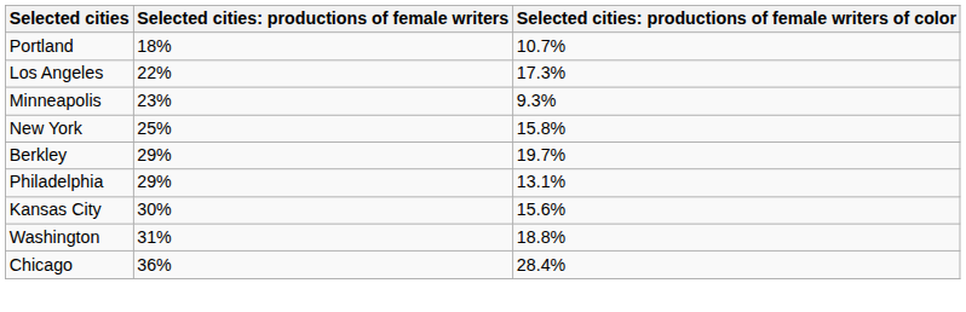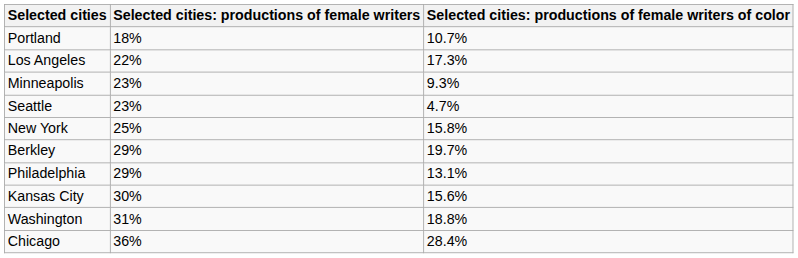+ row: Seattle | 23% | 4.7%
